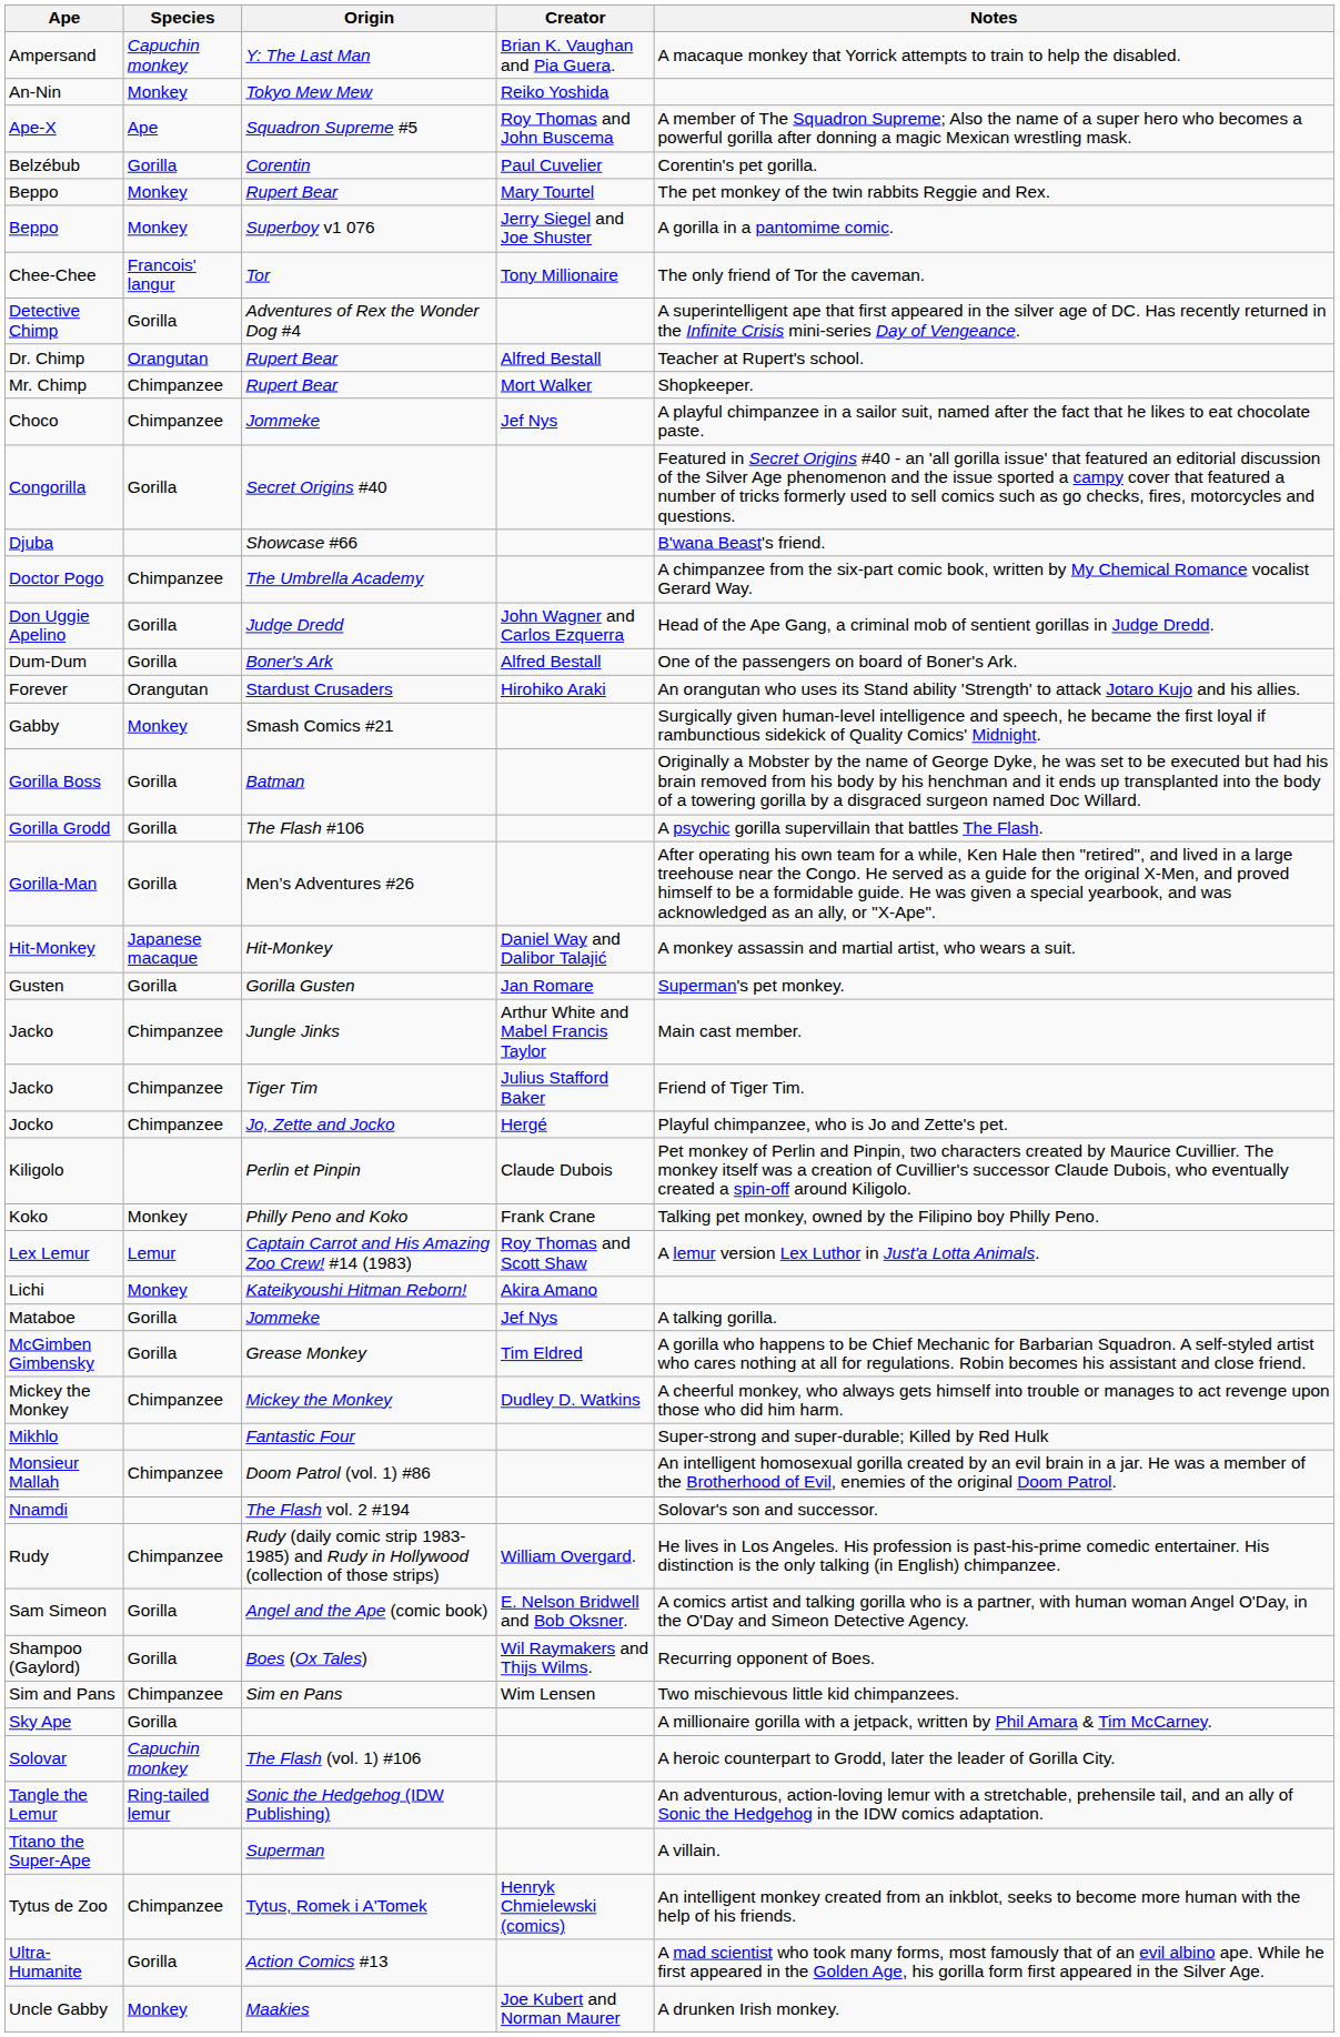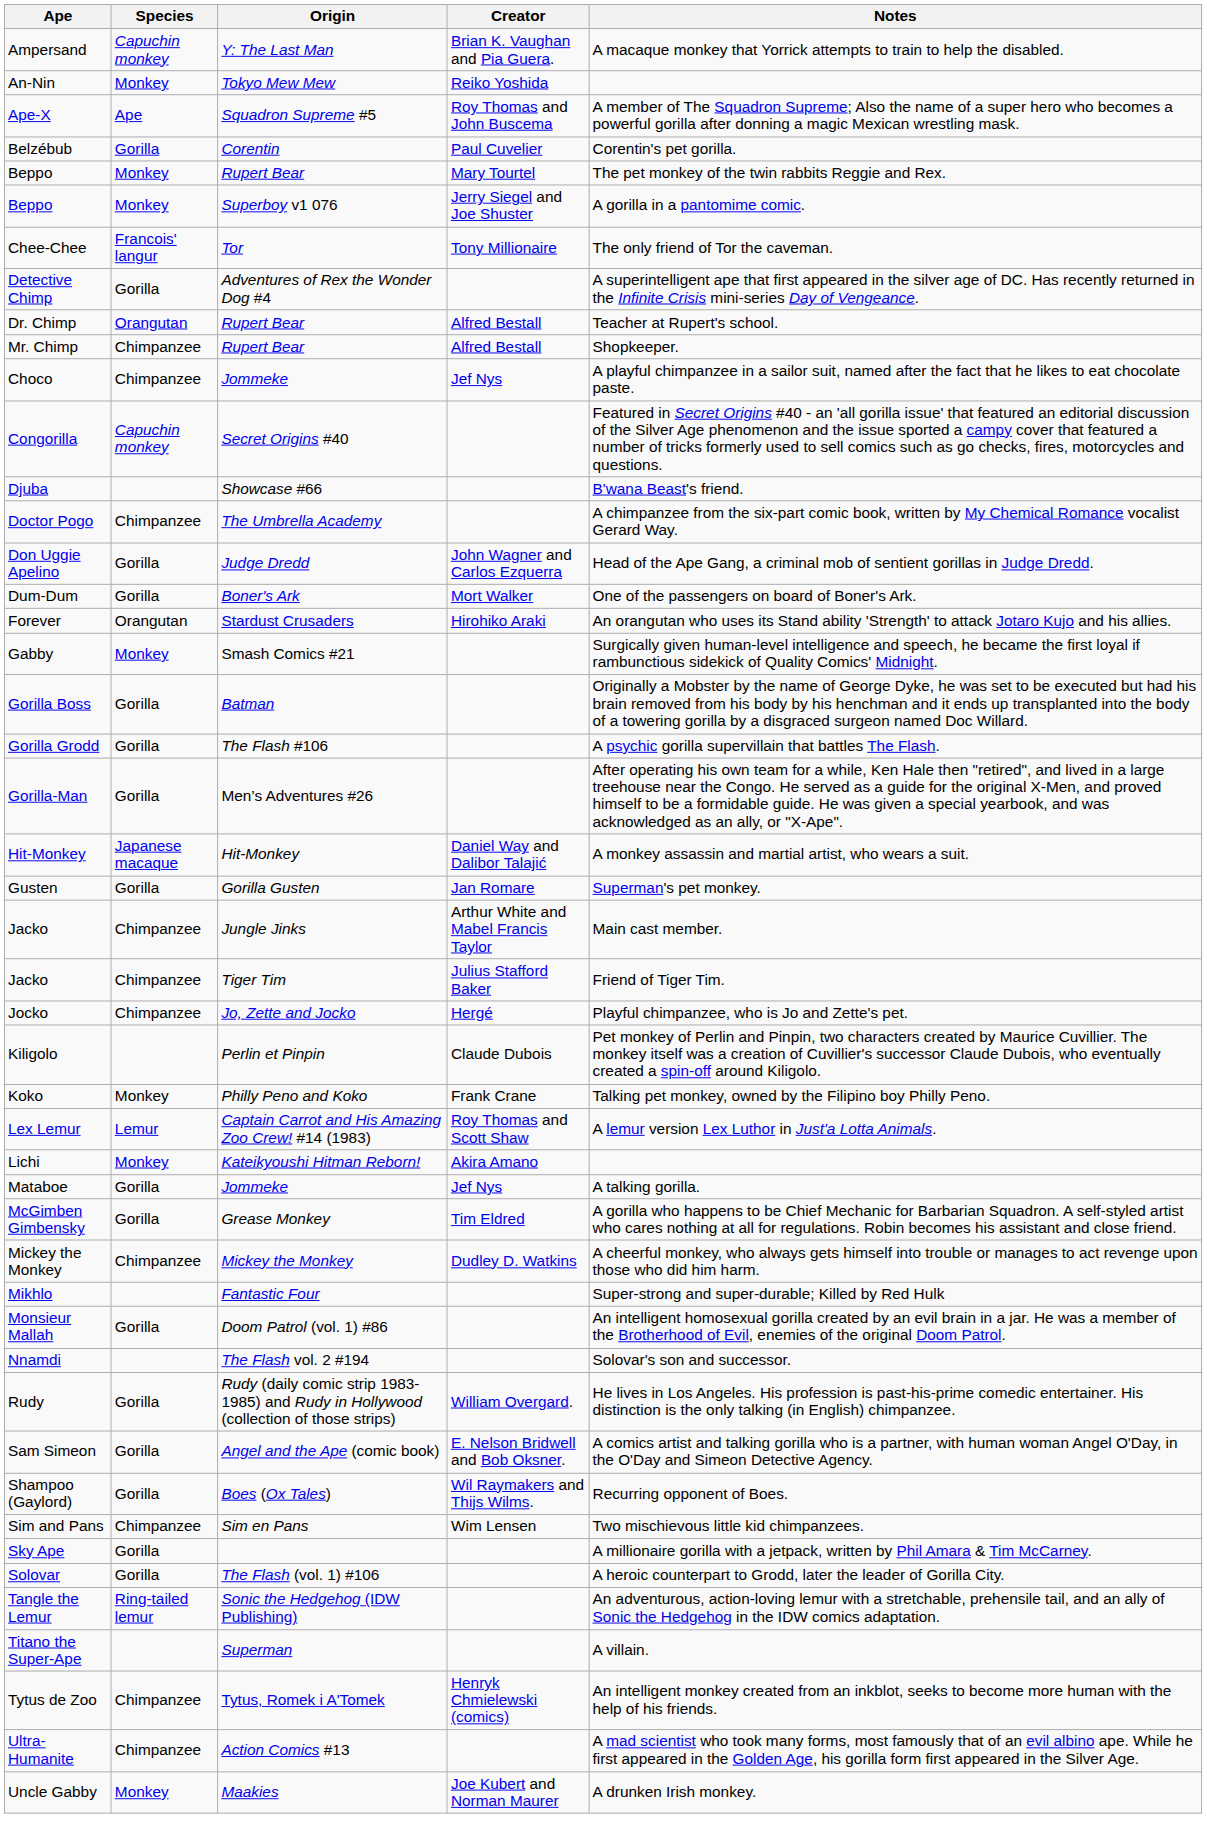Mr. Chimp | Creator: Mort Walker -> Alfred Bestall
Congorilla | Species: Gorilla -> Capuchin monkey
Dum-Dum | Creator: Alfred Bestall -> Mort Walker
Monsieur Mallah | Species: Chimpanzee -> Gorilla
Rudy | Species: Chimpanzee -> Gorilla
Solovar | Species: Capuchin monkey -> Gorilla
Ultra-Humanite | Species: Gorilla -> Chimpanzee
